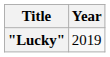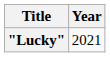"Lucky" | Year: 2019 -> 2021
